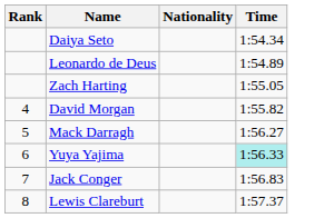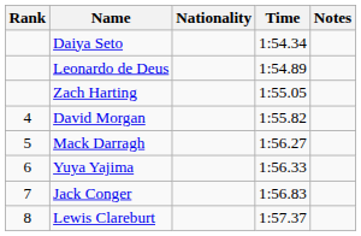+ column: Notes
Yuya Yajima | Time: paleturquoise background -> no background
